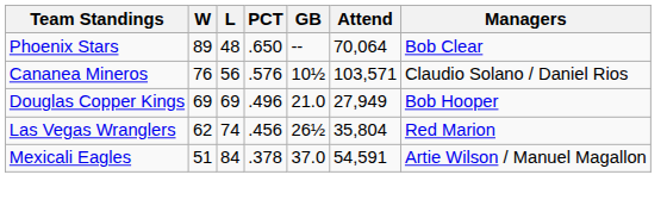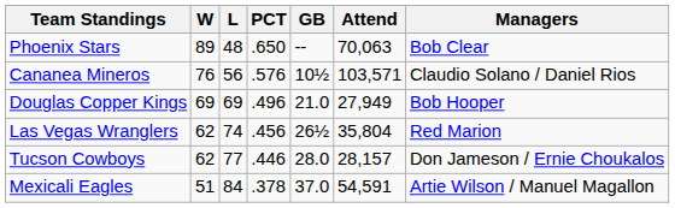Phoenix Stars | Attend: 70,064 -> 70,063
+ row: Tucson Cowboys | 62 | 77 | .446 | 28.0 | 28,157 | Don Jameson / Ernie Choukalos
